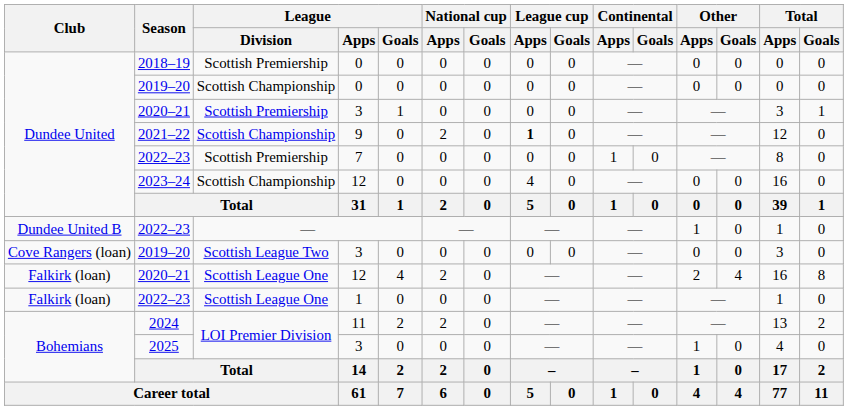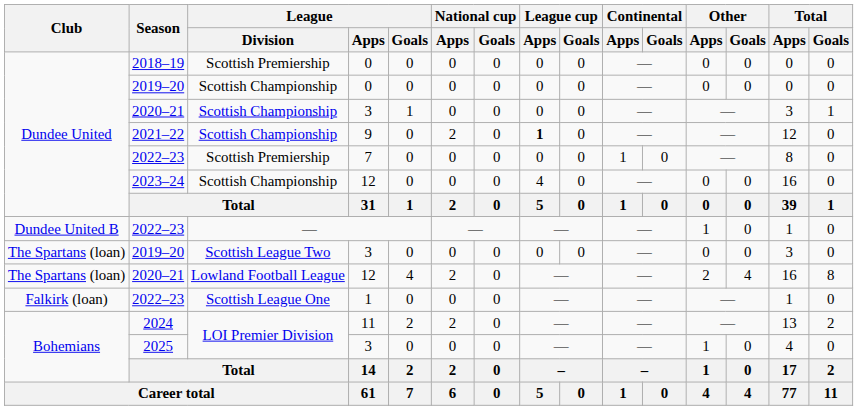2020–21 / 3 | League / Division: Scottish Premiership -> Scottish Championship
2019–20 / 3 | Club: Cove Rangers (loan) -> The Spartans (loan)
2020–21 / 12 | Club: Falkirk (loan) -> The Spartans (loan)
2020–21 / 12 | League / Division: Scottish League One -> Lowland Football League
